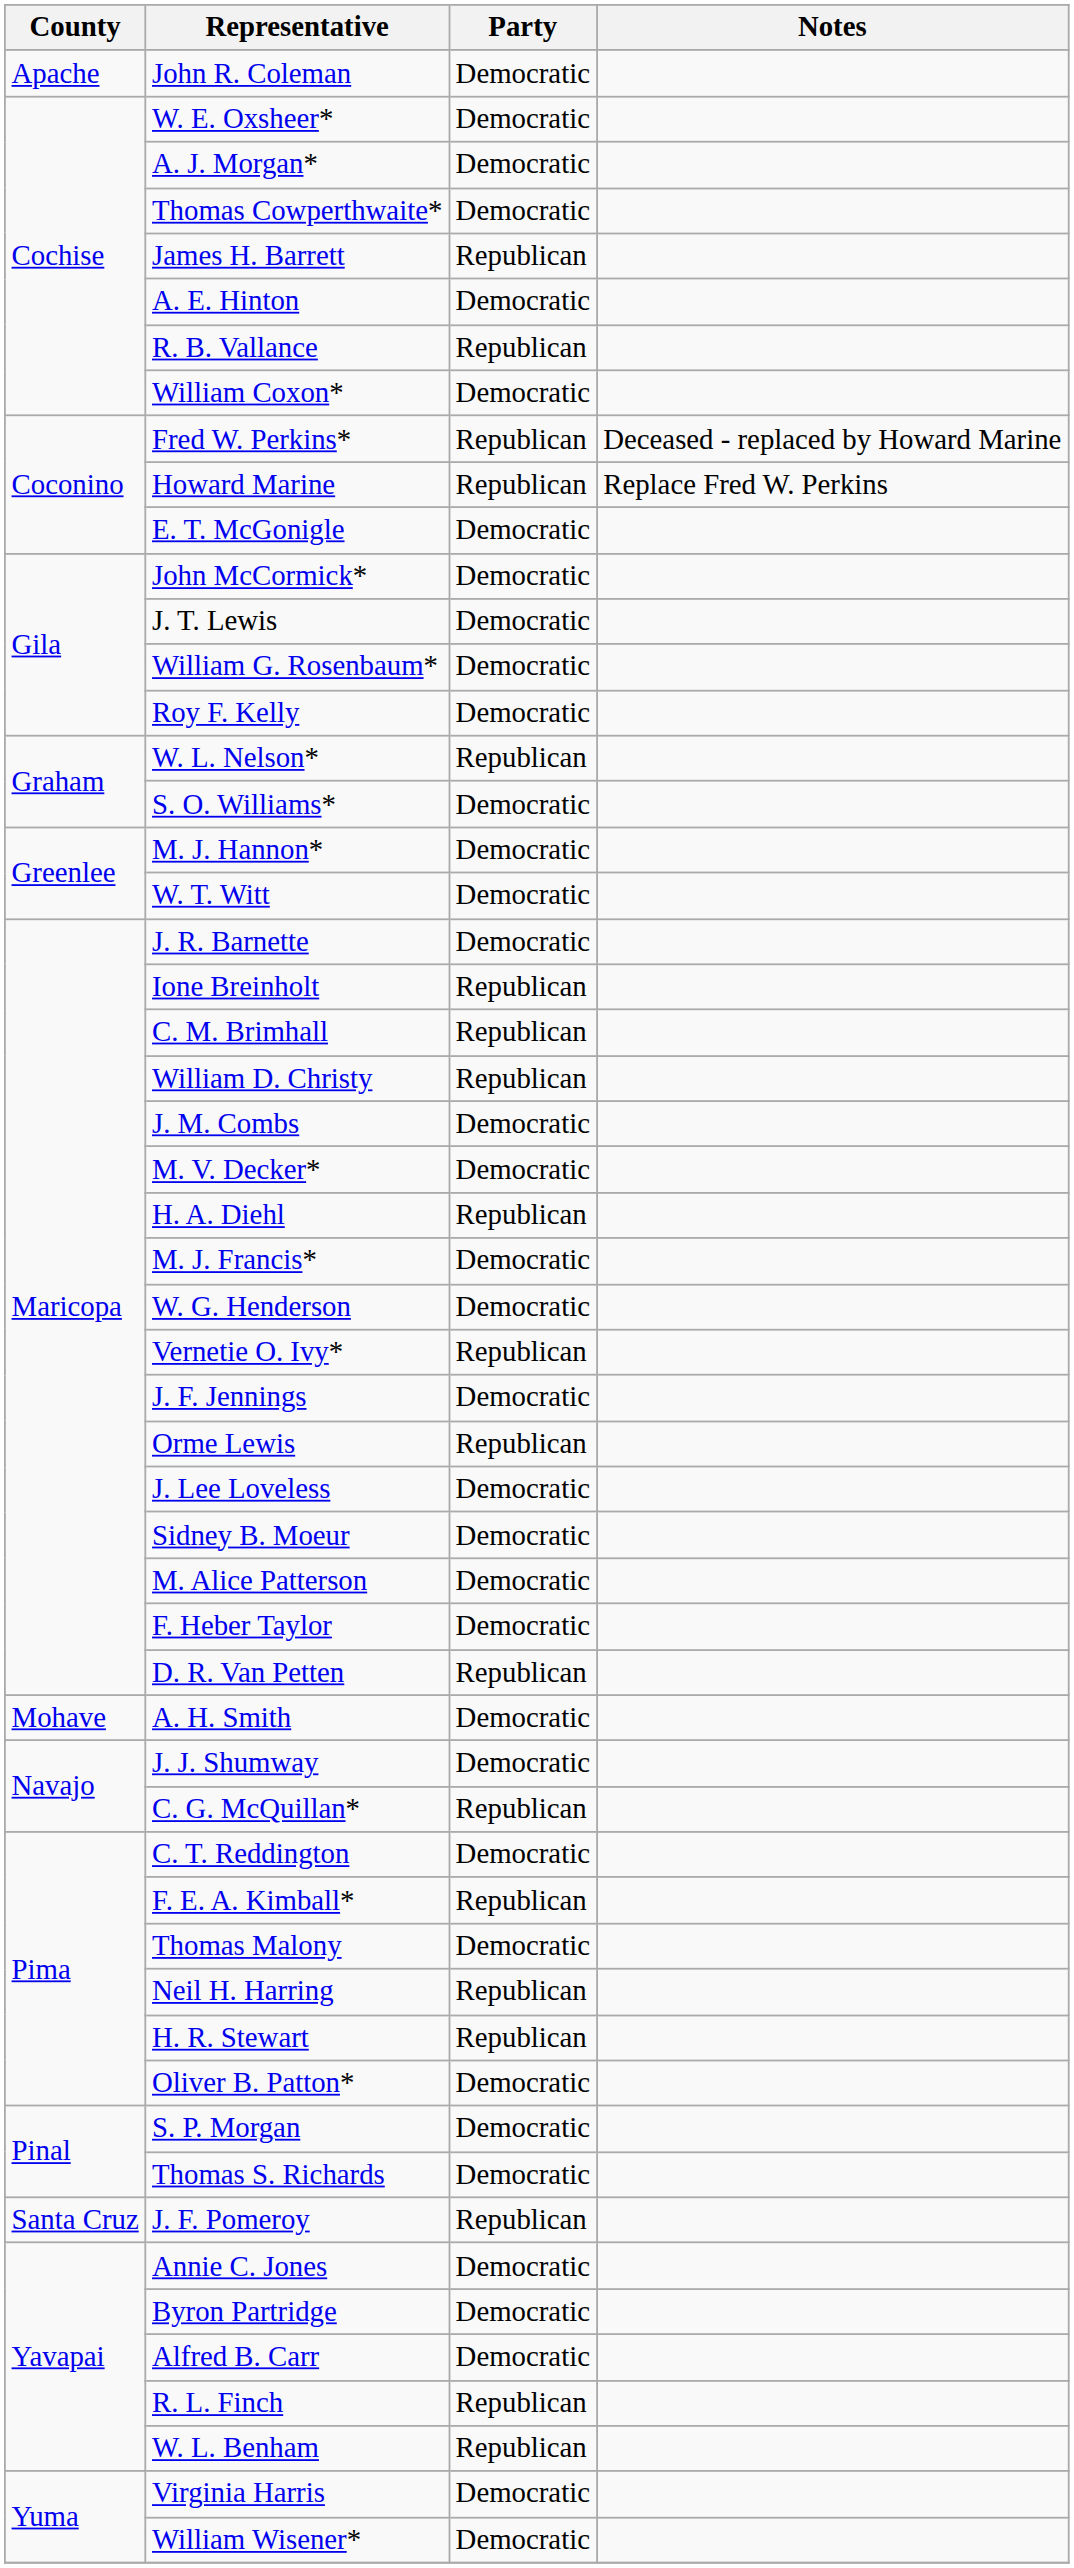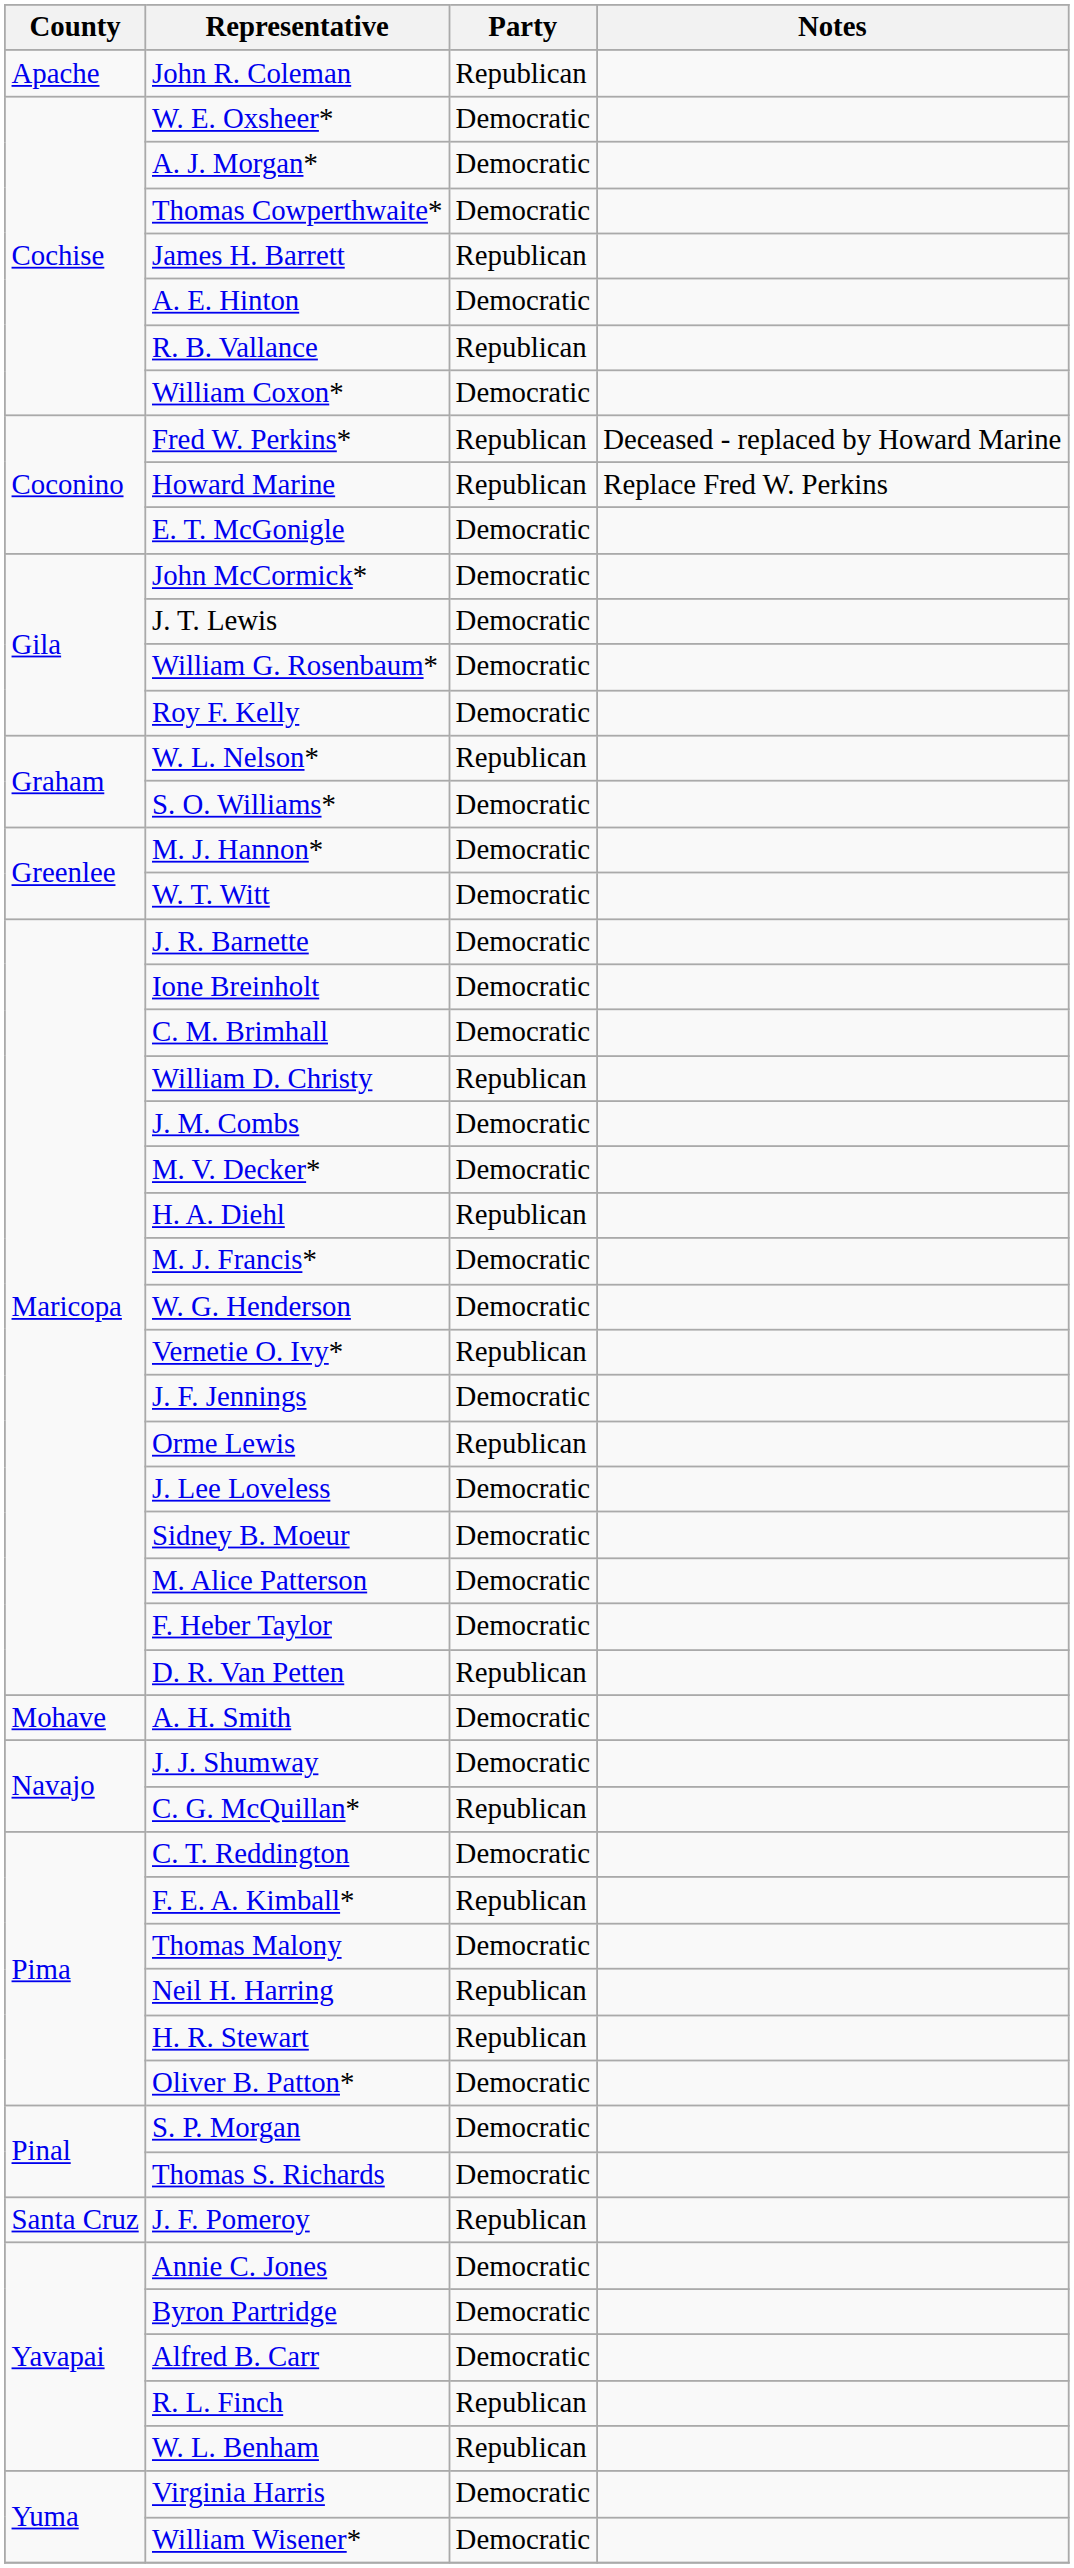John R. Coleman | Party: Democratic -> Republican
Ione Breinholt | Party: Republican -> Democratic
C. M. Brimhall | Party: Republican -> Democratic
